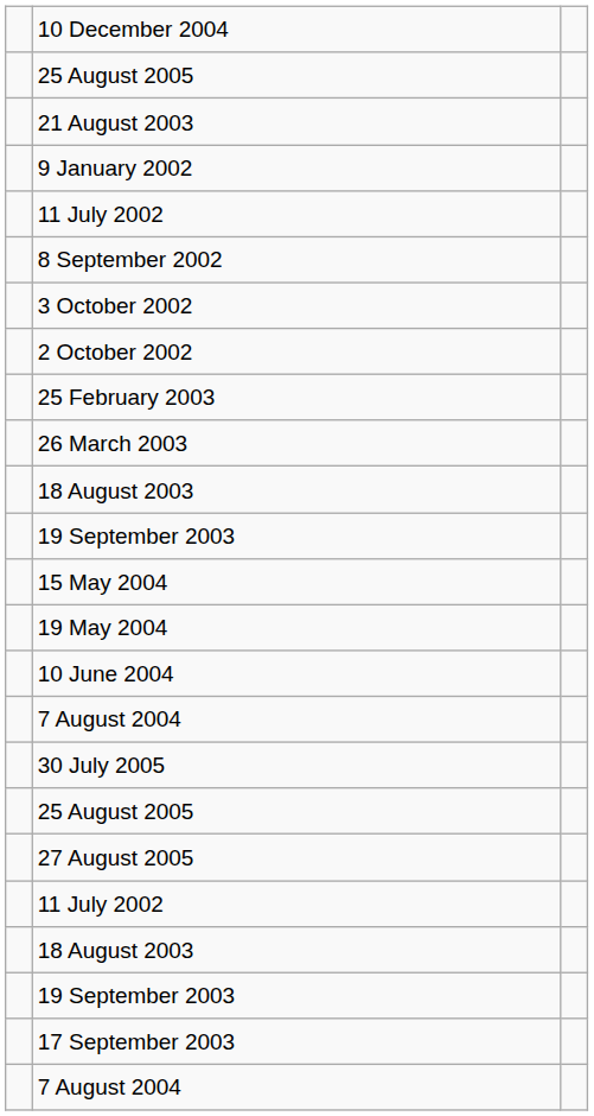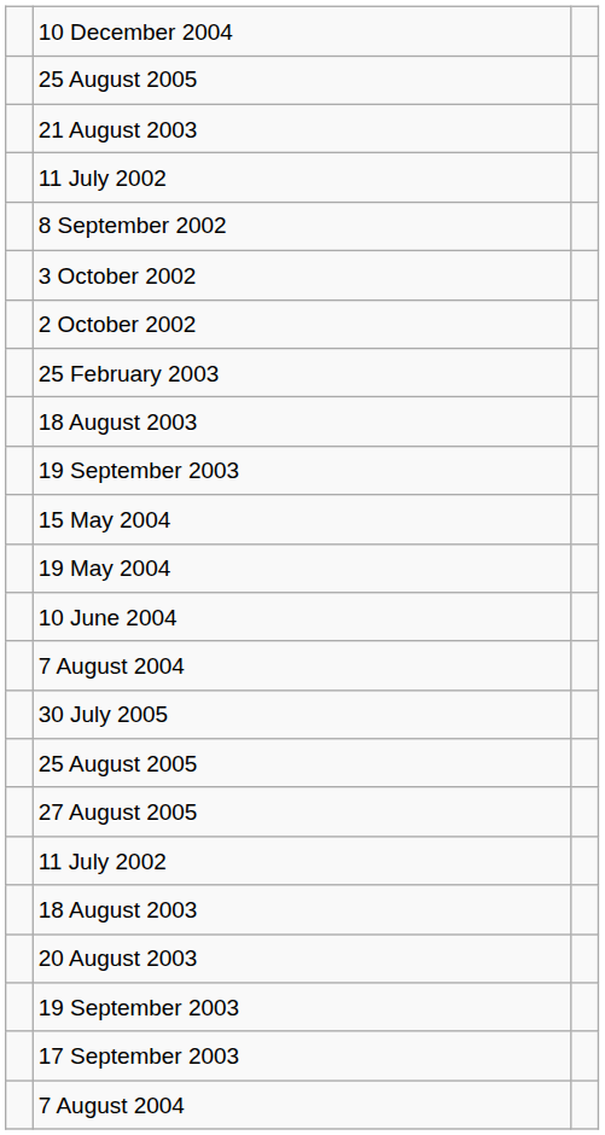- row: 9 January 2002
- row: 26 March 2003
+ row: 20 August 2003
